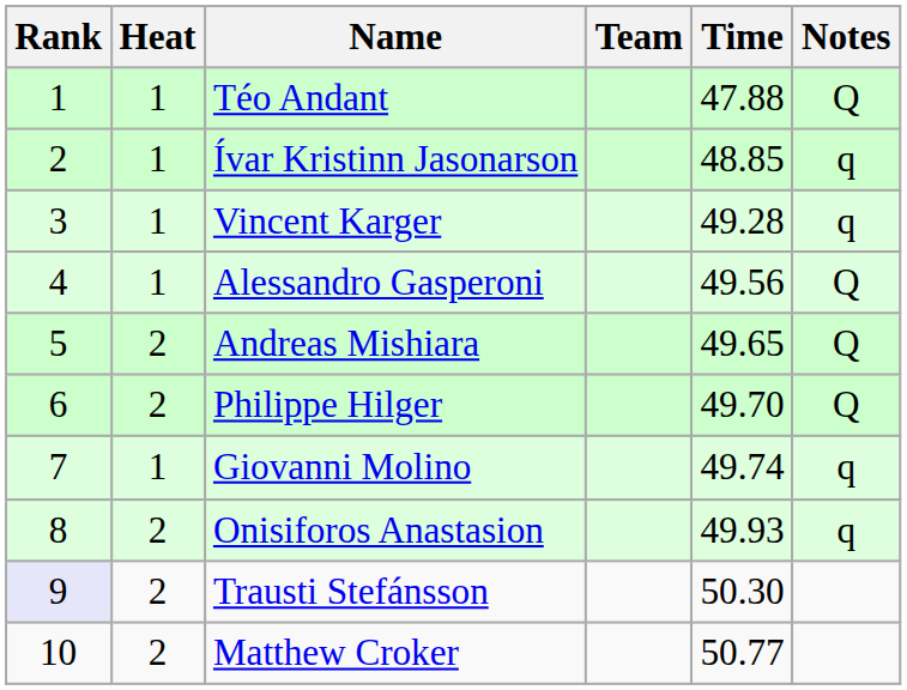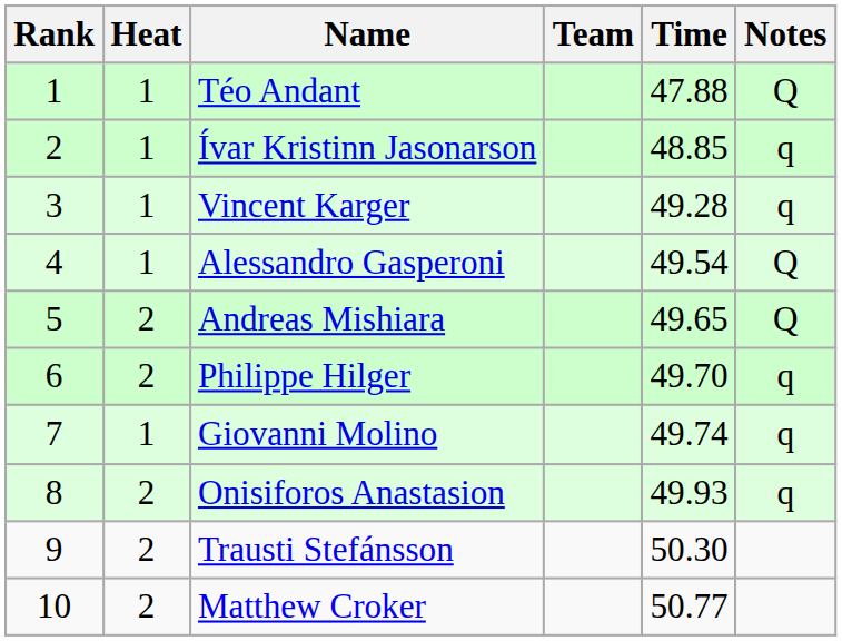Alessandro Gasperoni | Time: 49.56 -> 49.54
Philippe Hilger | Notes: Q -> q
Trausti Stefánsson | Rank: lavender background -> no background
